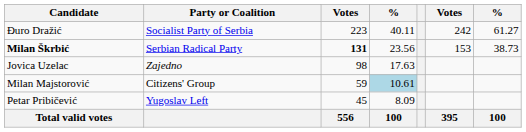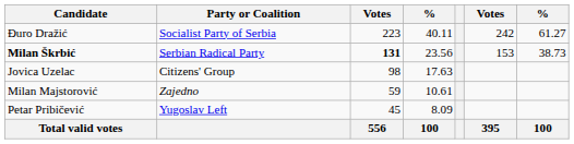Jovica Uzelac | Party or Coalition: Zajedno -> Citizens' Group
Milan Majstorović | Party or Coalition: Citizens' Group -> Zajedno
Milan Majstorović | column 4: lightblue background -> no background
